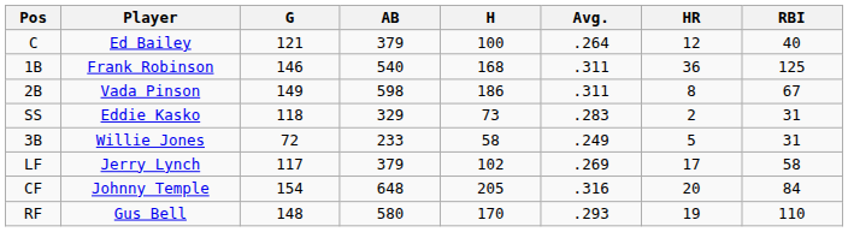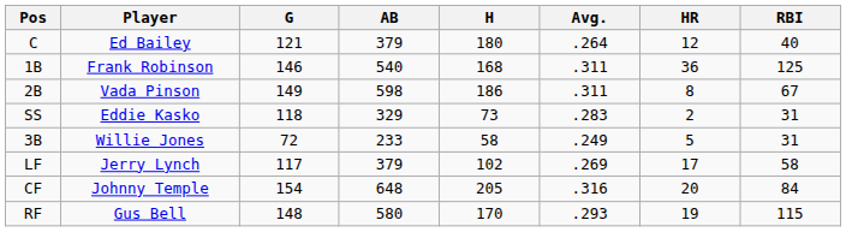C | H: 100 -> 180
RF | RBI: 110 -> 115
